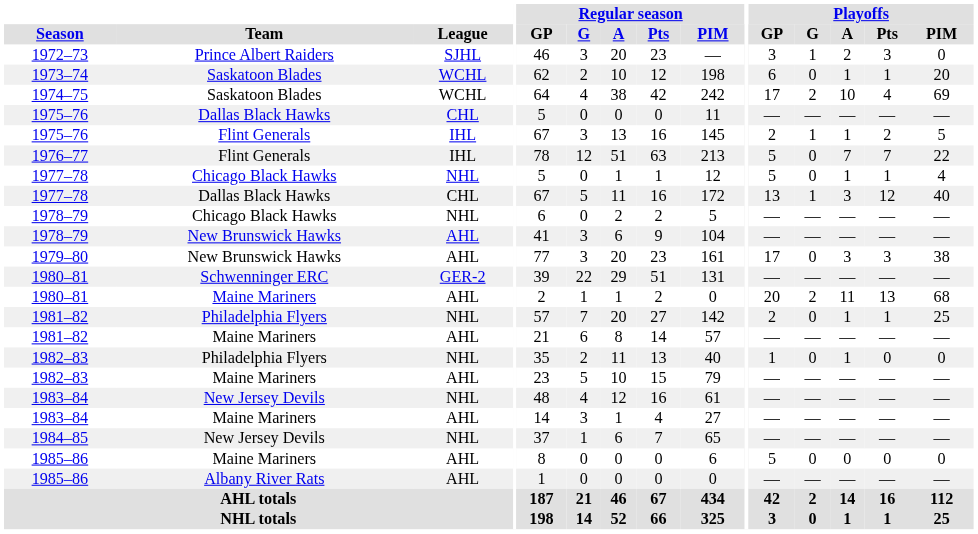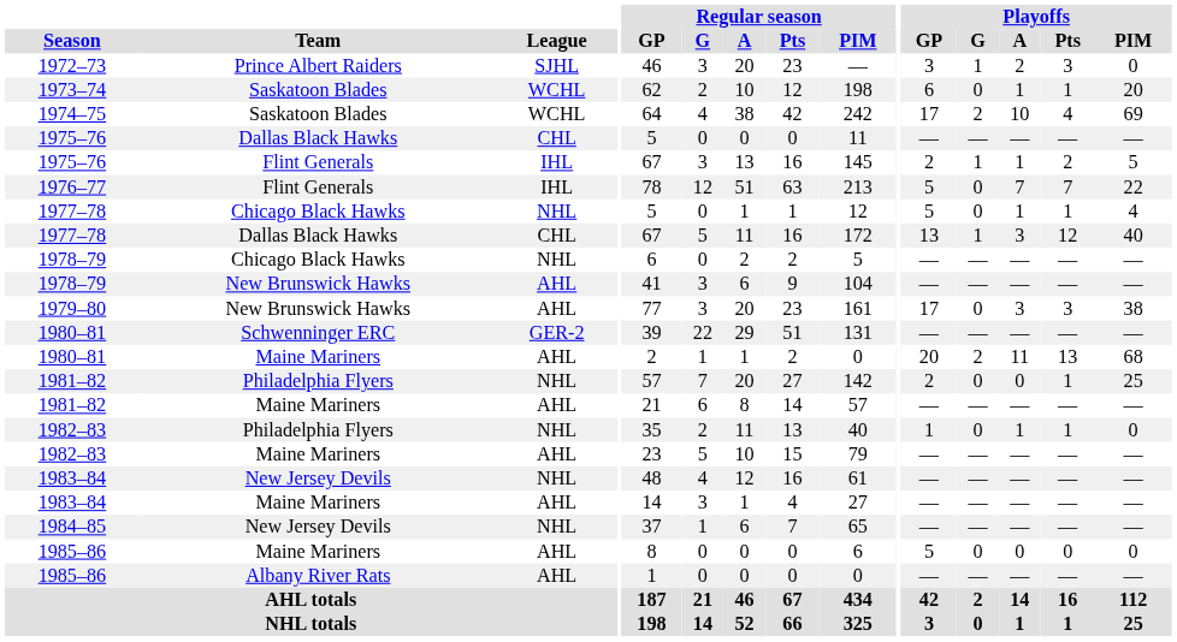1981–82 / Philadelphia Flyers | Playoffs / A: 1 -> 0
1982–83 / Philadelphia Flyers | Playoffs / Pts: 0 -> 1
